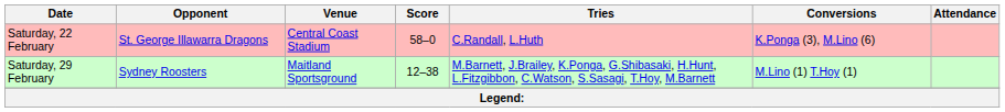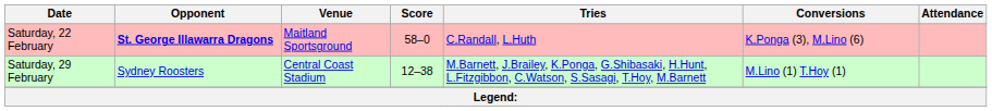Saturday, 22 February | Opponent: normal -> bold
Saturday, 22 February | Venue: Central Coast Stadium -> Maitland Sportsground
Saturday, 29 February | Venue: Maitland Sportsground -> Central Coast Stadium
